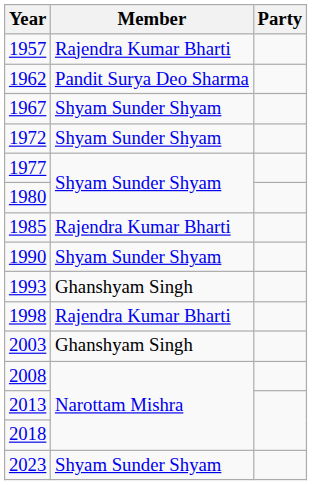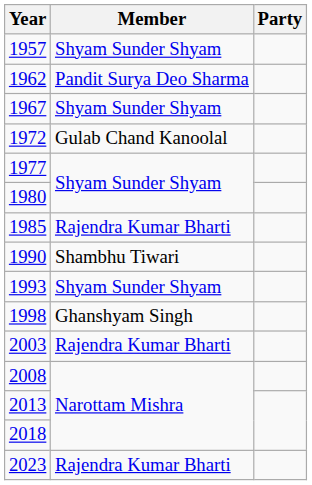1957 | Member: Rajendra Kumar Bharti -> Shyam Sunder Shyam
1972 | Member: Shyam Sunder Shyam -> Gulab Chand Kanoolal
1990 | Member: Shyam Sunder Shyam -> Shambhu Tiwari
1993 | Member: Ghanshyam Singh -> Shyam Sunder Shyam
1998 | Member: Rajendra Kumar Bharti -> Ghanshyam Singh
2003 | Member: Ghanshyam Singh -> Rajendra Kumar Bharti
2023 | Member: Shyam Sunder Shyam -> Rajendra Kumar Bharti
